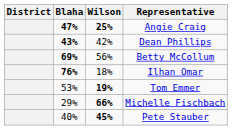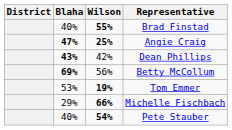+ row: 40% | 55% | Brad Finstad
- row: 76% | 18% | Ilhan Omar
Pete Stauber | Wilson: 45% -> 54%
